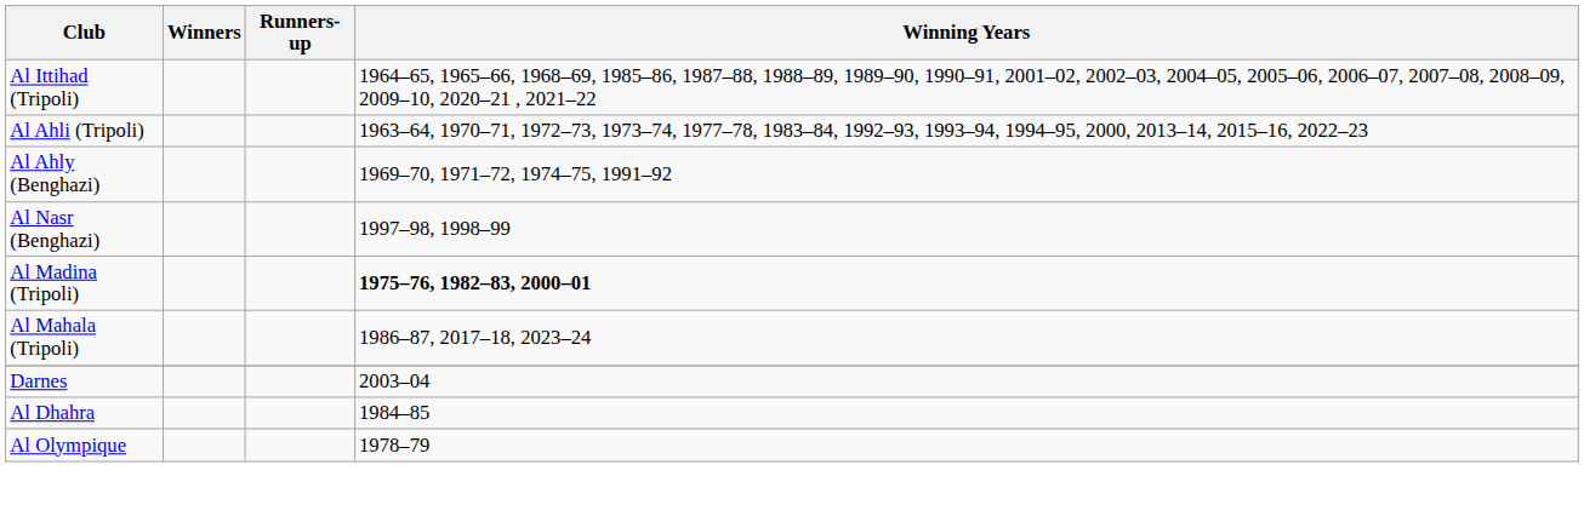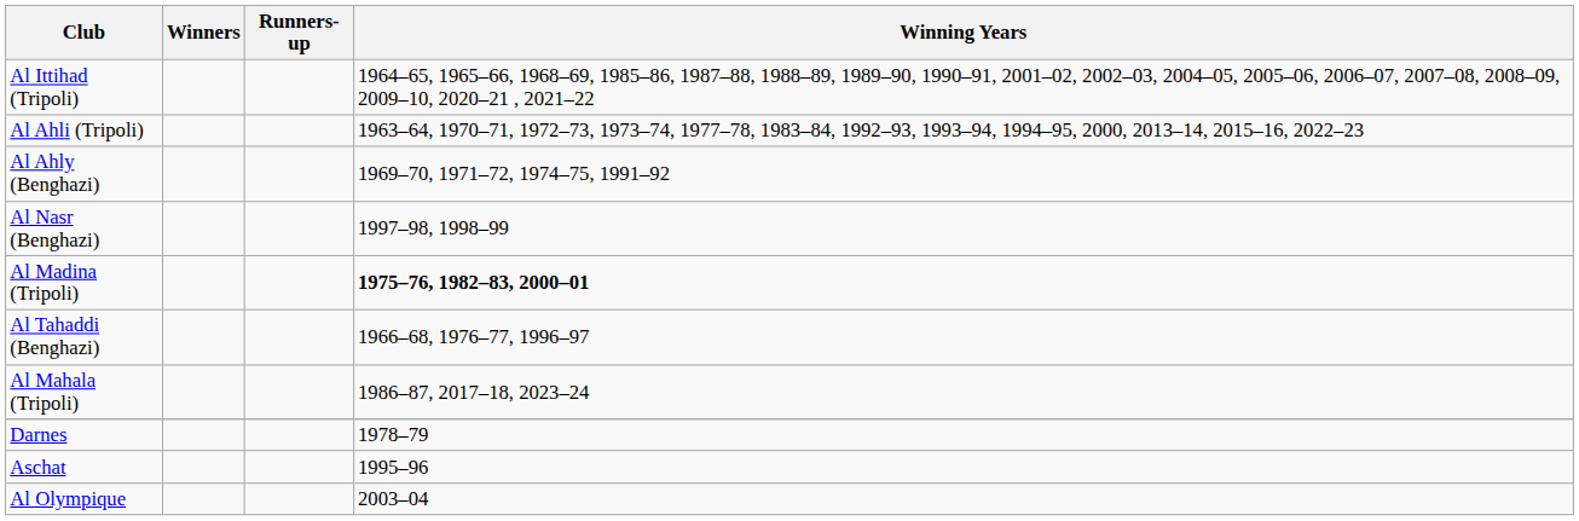+ row: Al Tahaddi (Benghazi) | 1966–68, 1976–77, 1996–97
Darnes | Winning Years: 2003–04 -> 1978–79
- row: Al Dhahra | 1984–85
+ row: Aschat | 1995–96
Al Olympique | Winning Years: 1978–79 -> 2003–04
